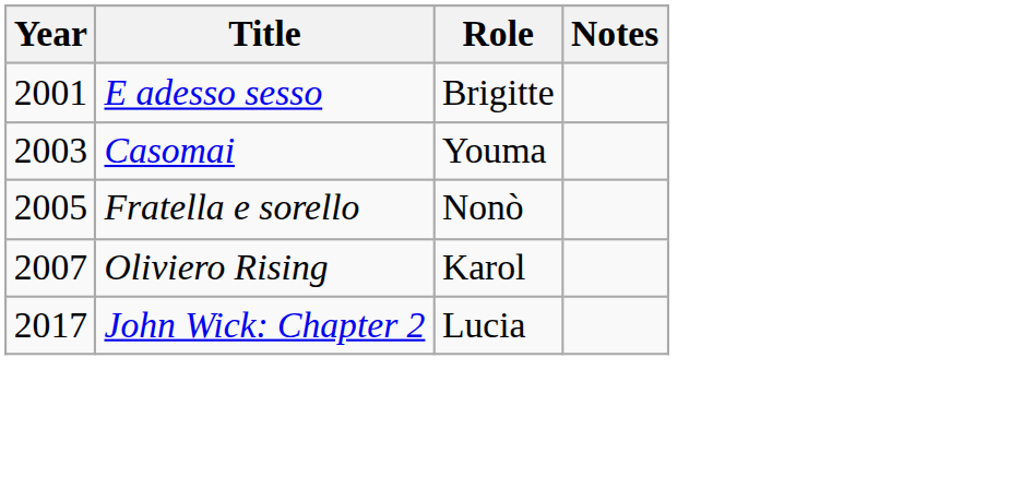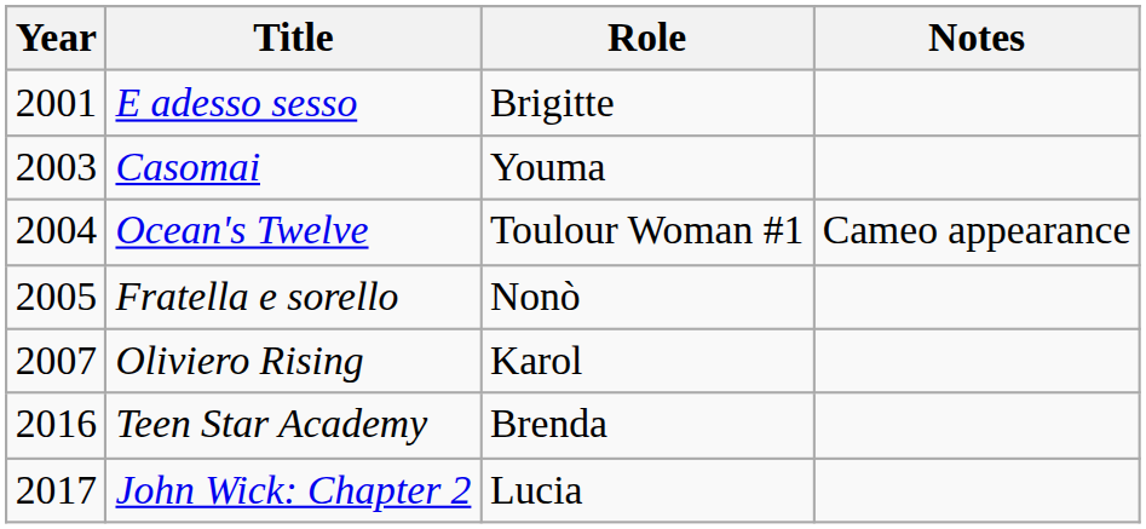+ row: 2004 | Ocean's Twelve | Toulour Woman #1 | Cameo appearance
+ row: 2016 | Teen Star Academy | Brenda
